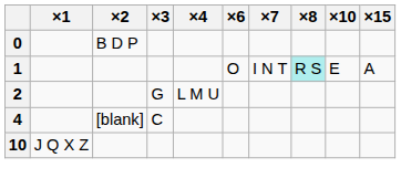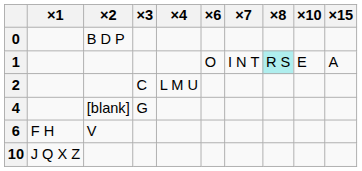2 | ×3: G -> C
4 | ×3: C -> G
+ row: 6 | F H | V
